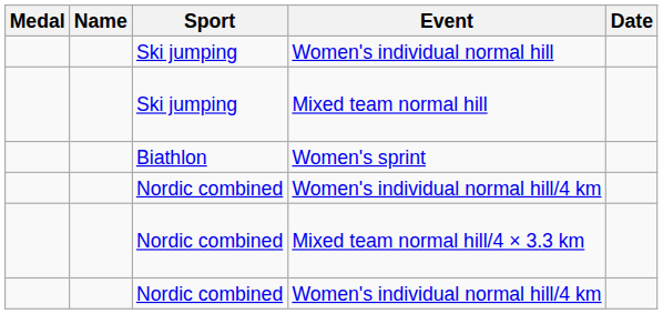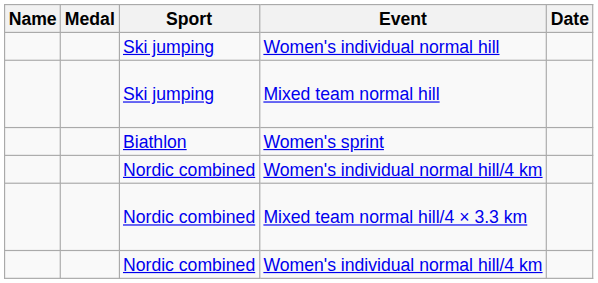columns swapped: Medal <-> Name
